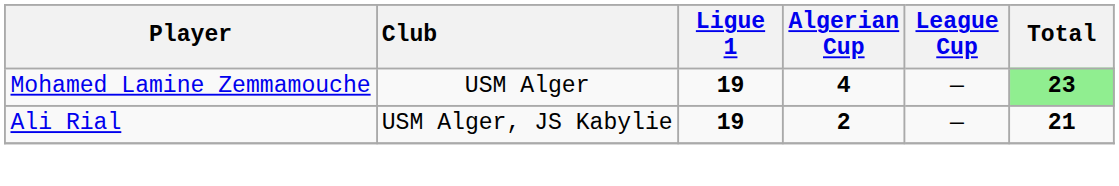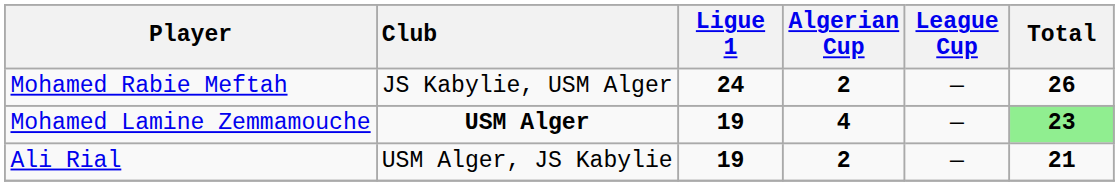+ row: Mohamed Rabie Meftah | JS Kabylie, USM Alger | 24 | 2 | — | 26
Mohamed Lamine Zemmamouche | Club: normal -> bold
